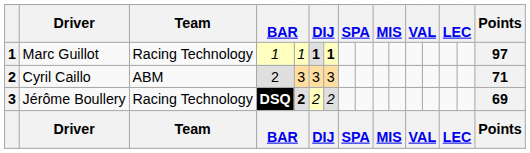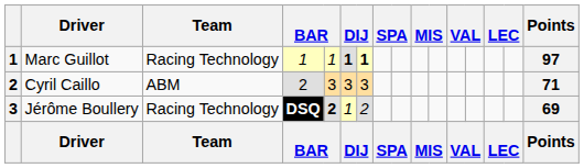Jérôme Boullery | column 6: 2 -> 1
